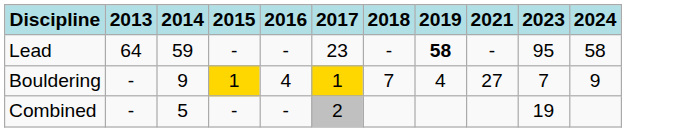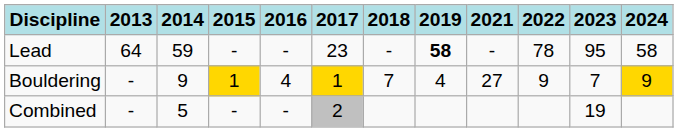+ column: 2022 | 78 | 9
Bouldering | 2024: no background -> gold background
